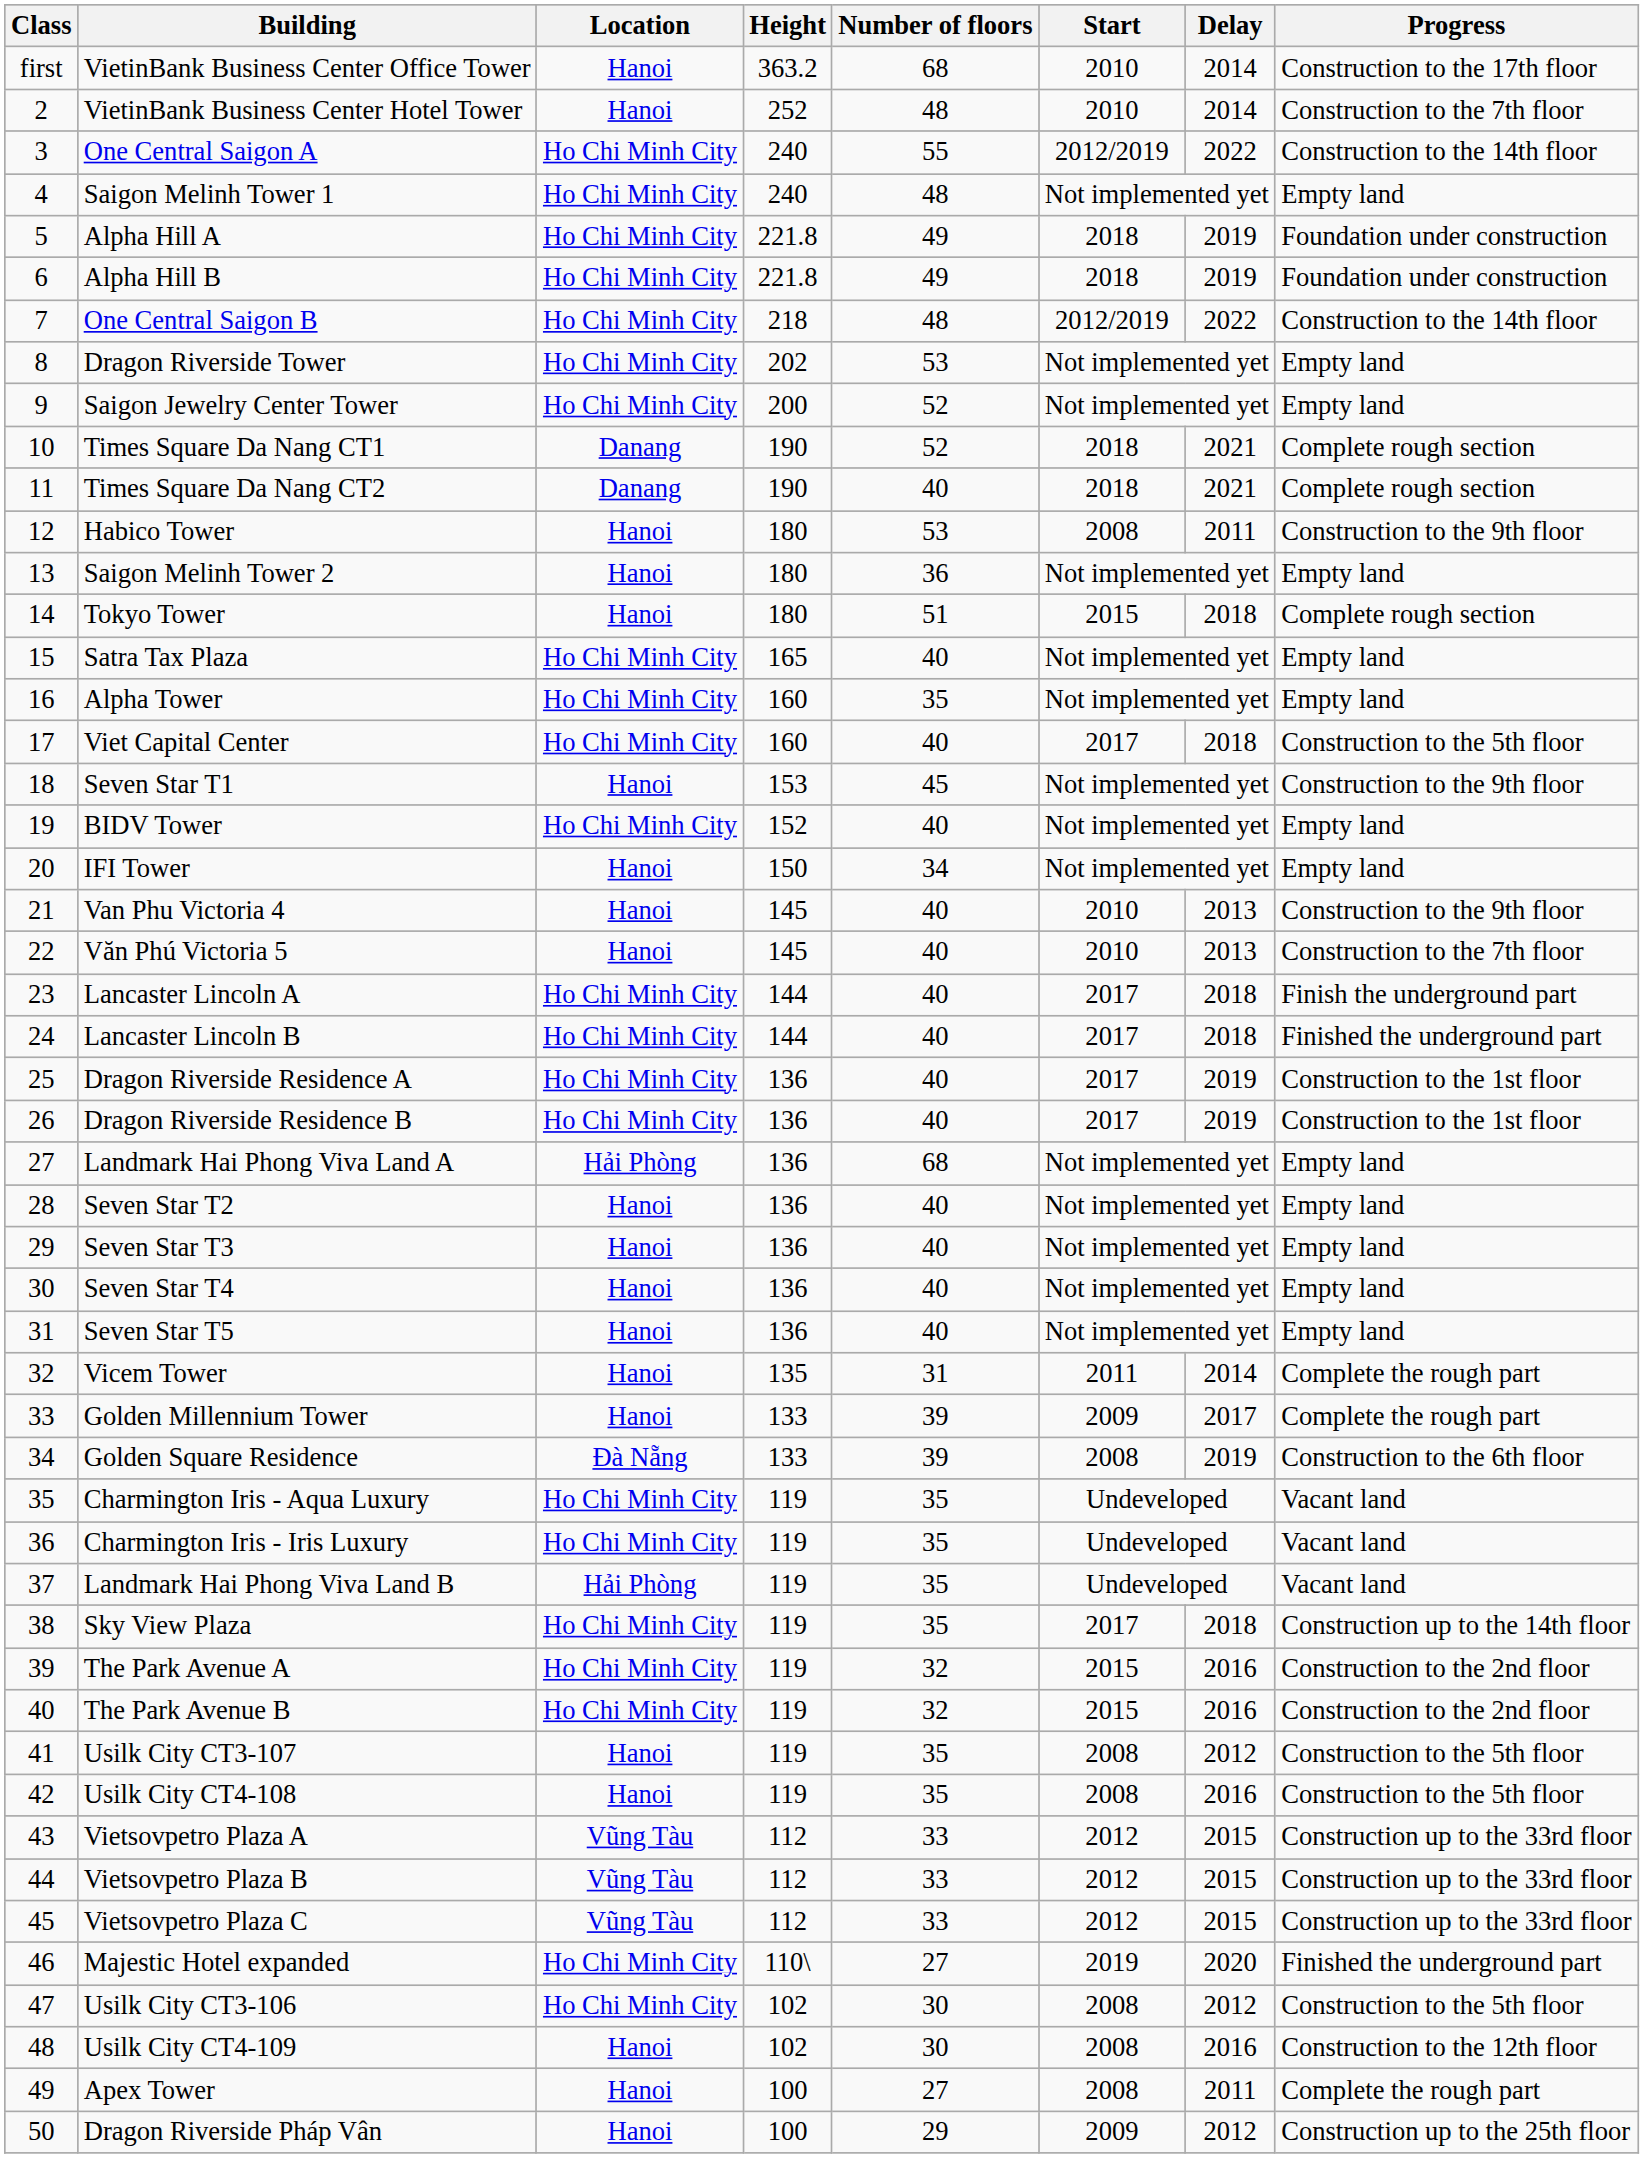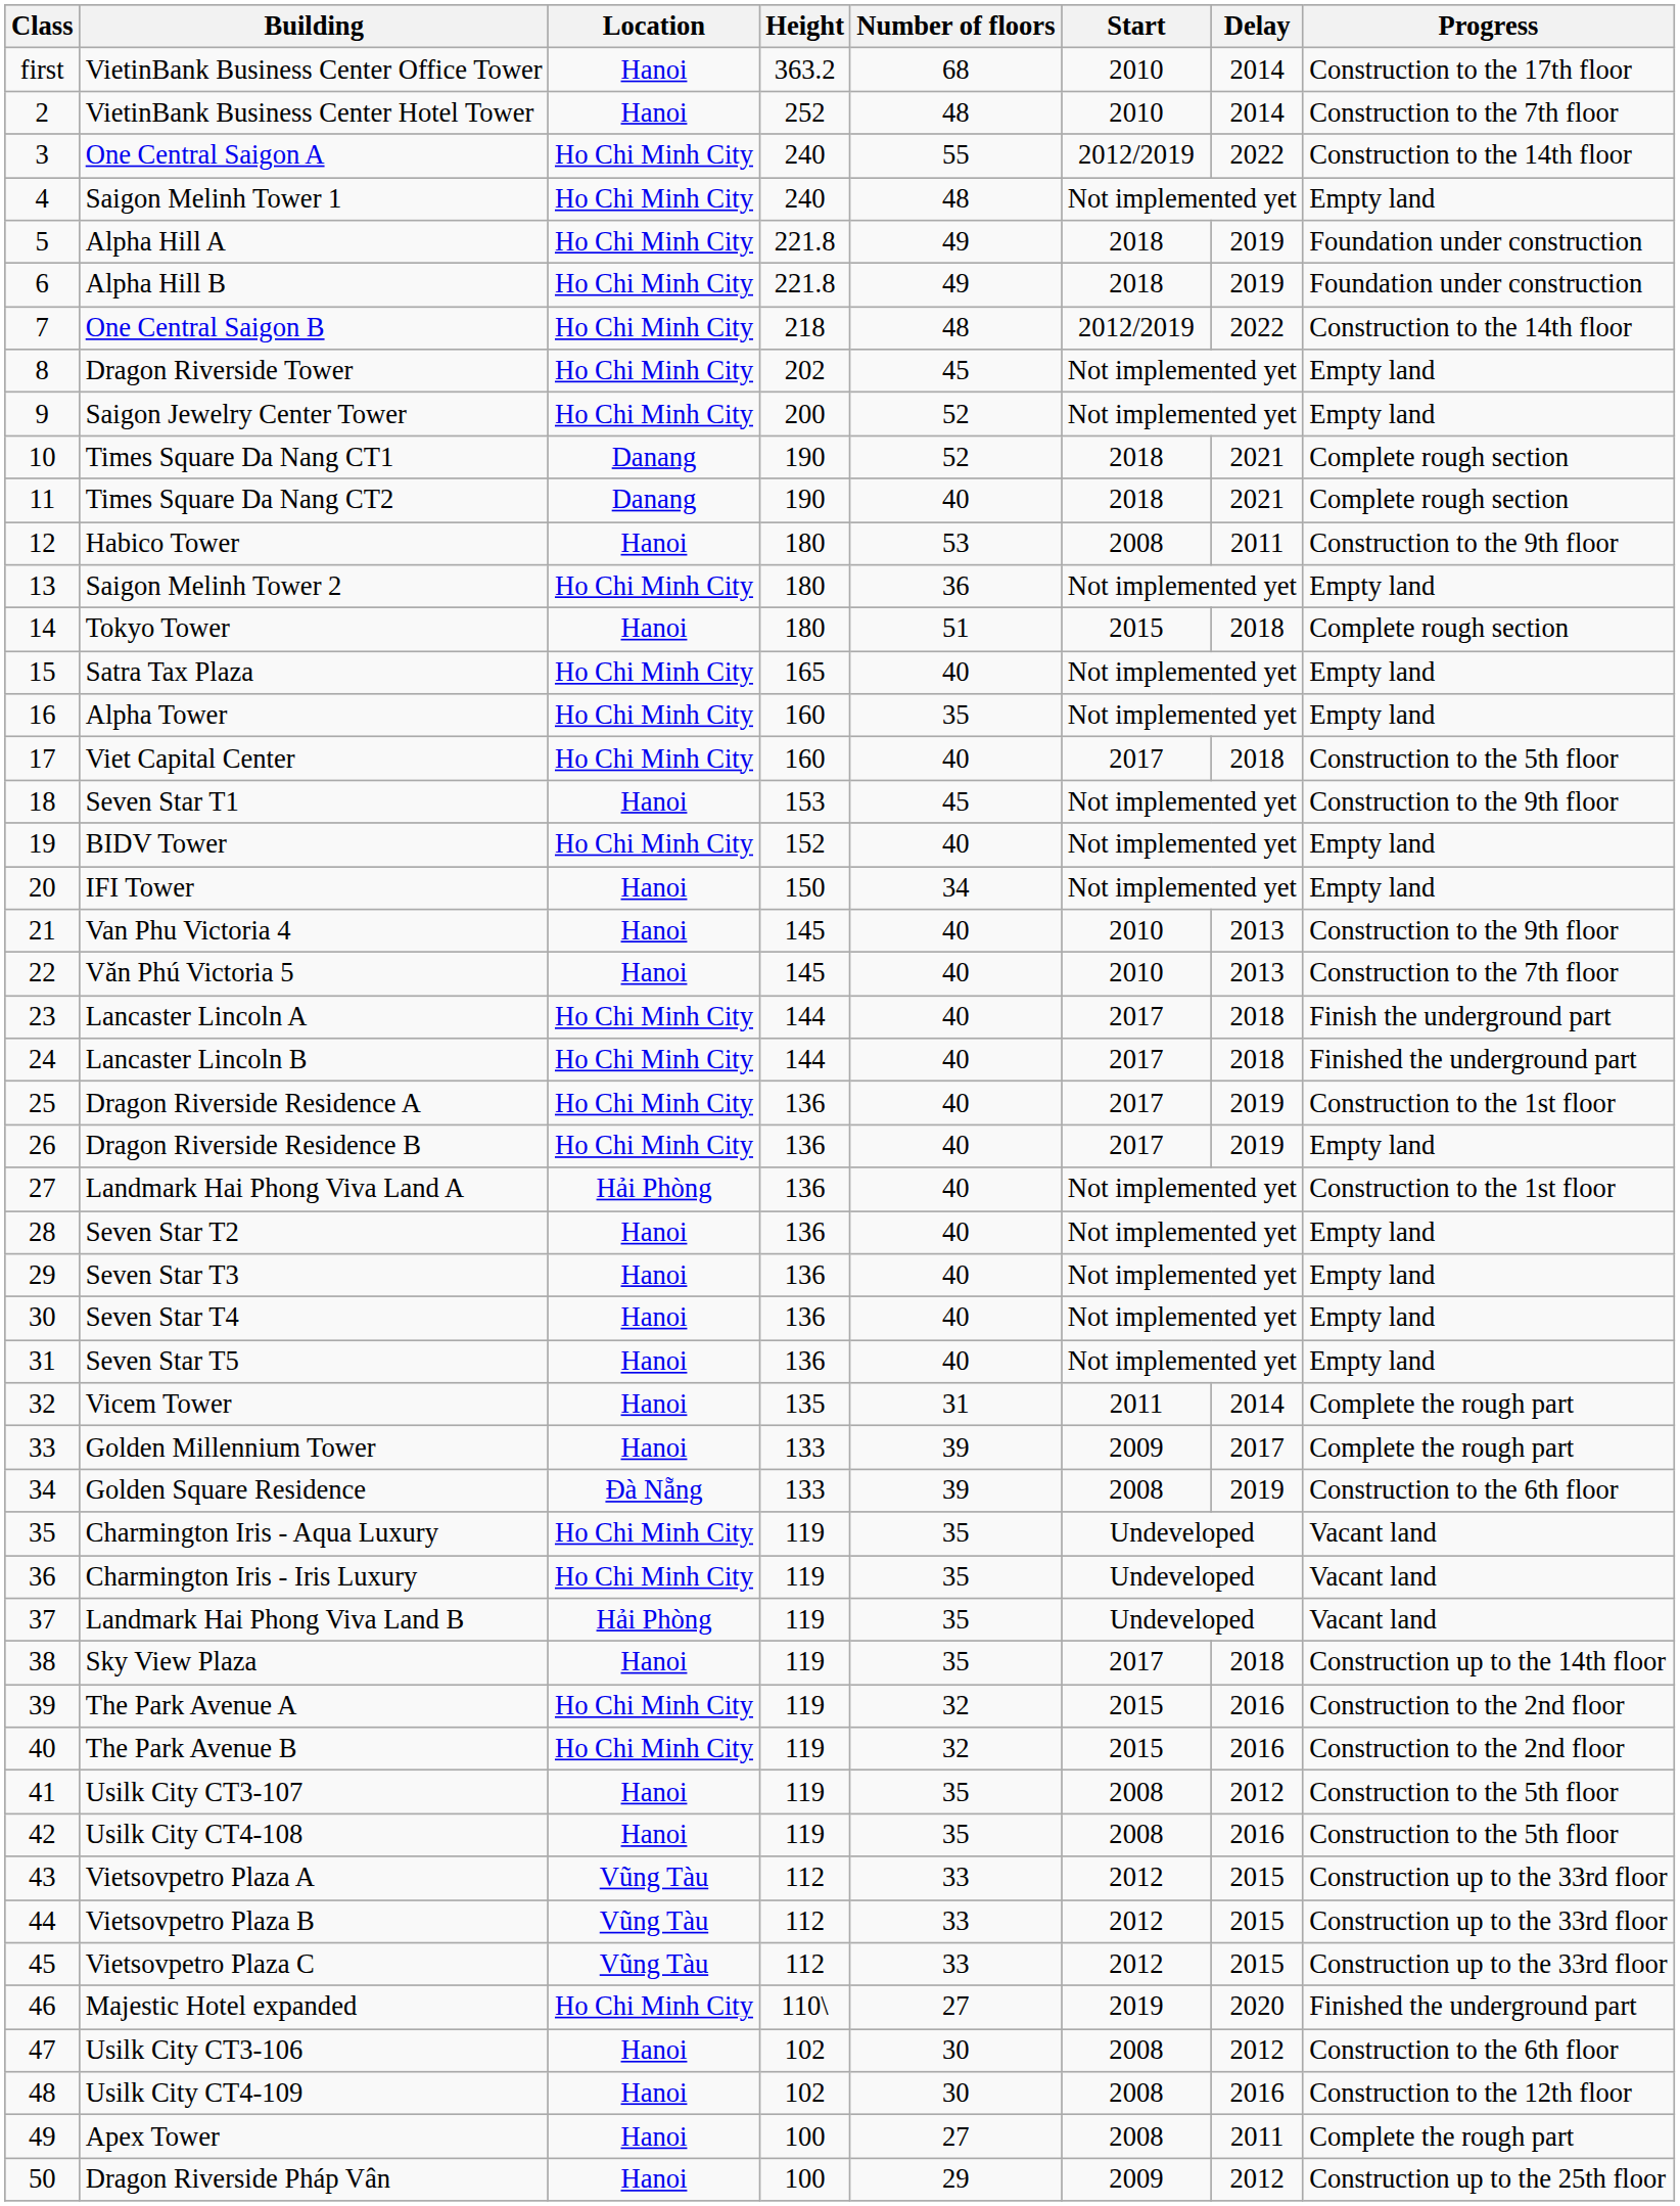Dragon Riverside Tower | Number of floors: 53 -> 45
Saigon Melinh Tower 2 | Location: Hanoi -> Ho Chi Minh City
Dragon Riverside Residence B | Progress: Construction to the 1st floor -> Empty land
Landmark Hai Phong Viva Land A | Number of floors: 68 -> 40
Landmark Hai Phong Viva Land A | Progress: Empty land -> Construction to the 1st floor
Sky View Plaza | Location: Ho Chi Minh City -> Hanoi
Usilk City CT3-106 | Location: Ho Chi Minh City -> Hanoi
Usilk City CT3-106 | Progress: Construction to the 5th floor -> Construction to the 6th floor
